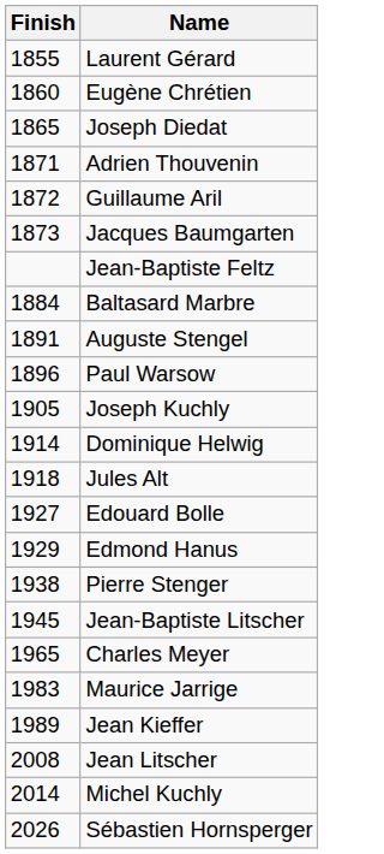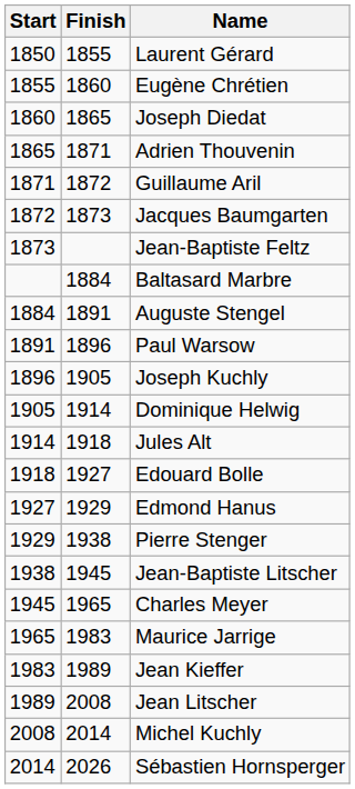+ column: Start | 1850 | 1855 | 1860 | 1865 | 1871 | 1872 | 1873 | 1884 | 1891 | 1896 | 1905 | 1914 | 1918 | 1927 | 1929 | 1938 | 1945 | 1965 | 1983 | 1989 | 2008 | 2014
